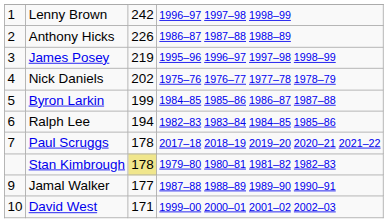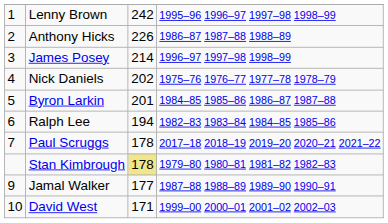Lenny Brown | column 4: 1996–97 1997–98 1998–99 -> 1995–96 1996–97 1997–98 1998–99
James Posey | column 3: 219 -> 214
James Posey | column 4: 1995–96 1996–97 1997–98 1998–99 -> 1996–97 1997–98 1998–99
Byron Larkin | column 3: 199 -> 201
